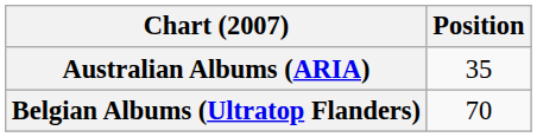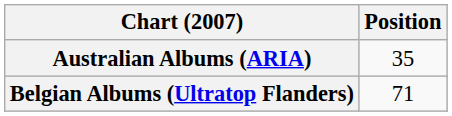Belgian Albums (Ultratop Flanders) | Position: 70 -> 71
